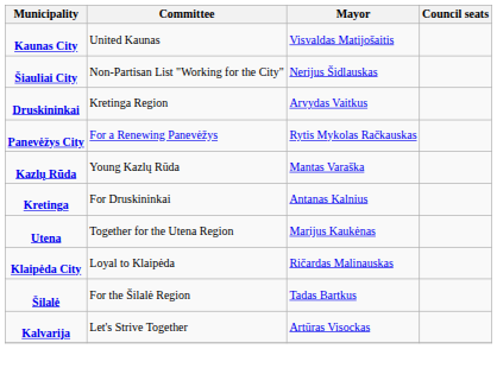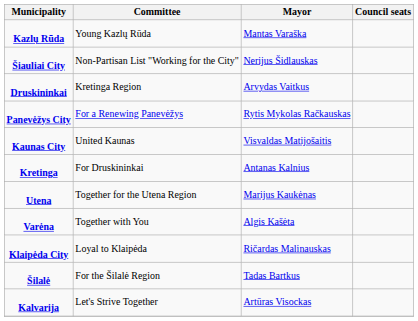rows swapped: Kaunas City <-> Kazlų Rūda
+ row: Varėna | Together with You | Algis Kašėta
